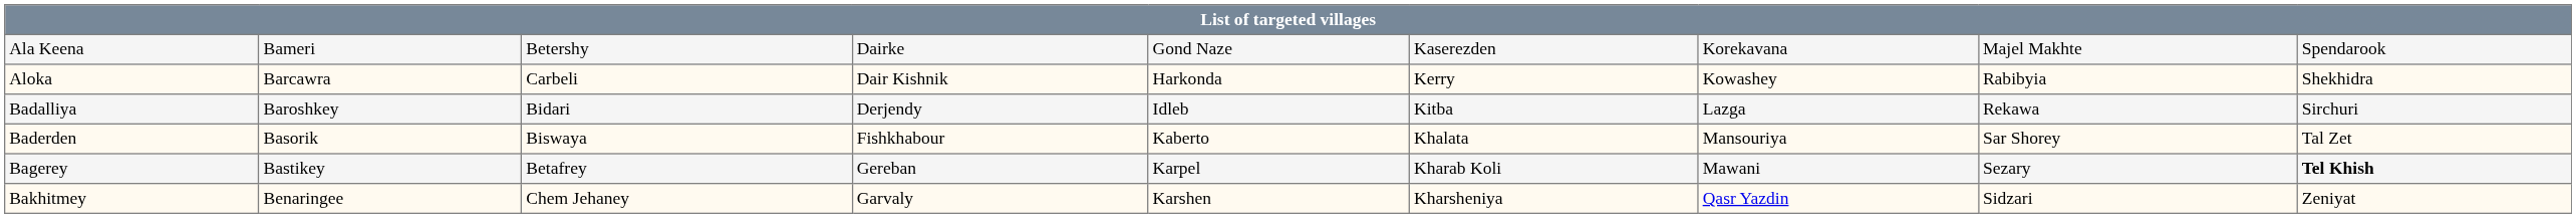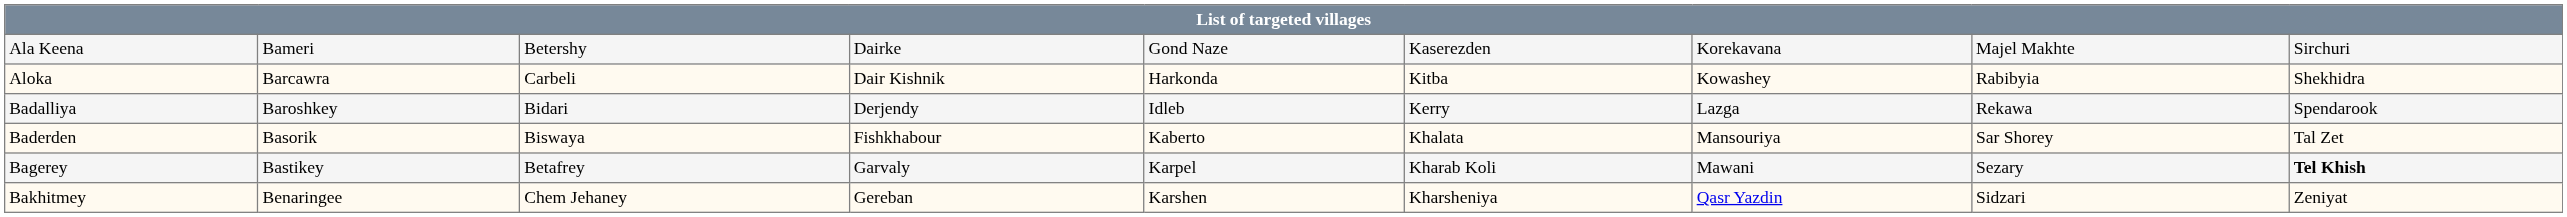Ala Keena | column 9: Spendarook -> Sirchuri
Aloka | column 6: Kerry -> Kitba
Badalliya | column 6: Kitba -> Kerry
Badalliya | column 9: Sirchuri -> Spendarook
Bagerey | column 4: Gereban -> Garvaly
Bakhitmey | column 4: Garvaly -> Gereban
